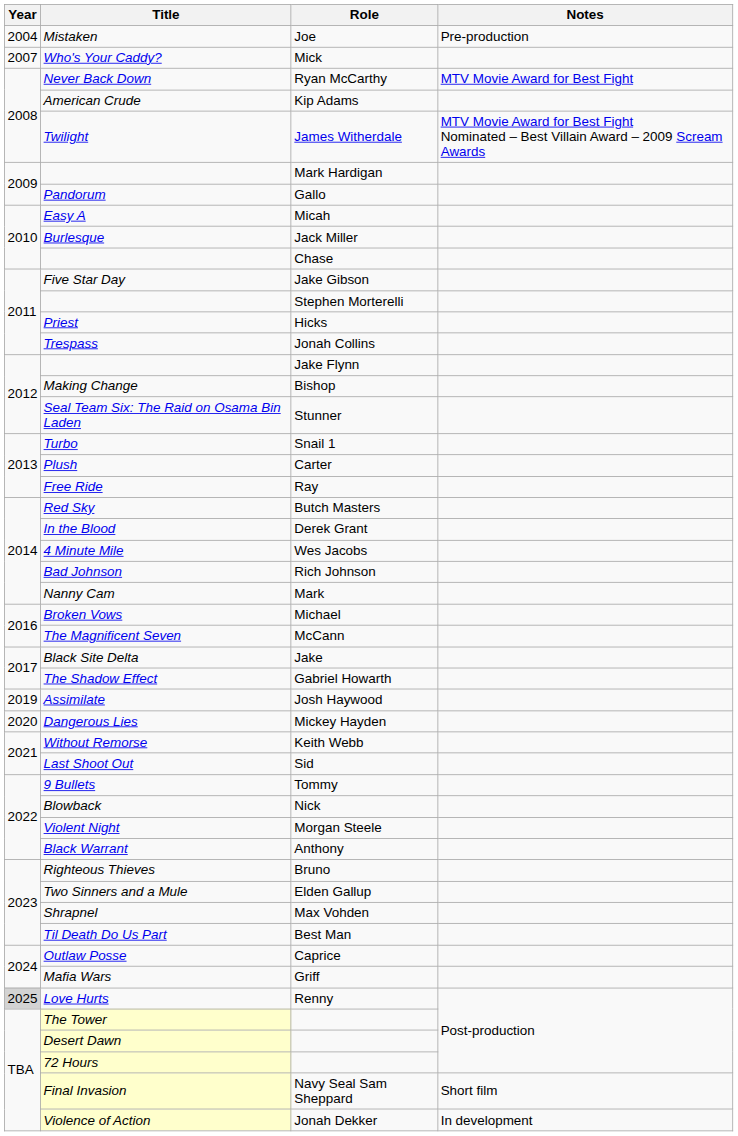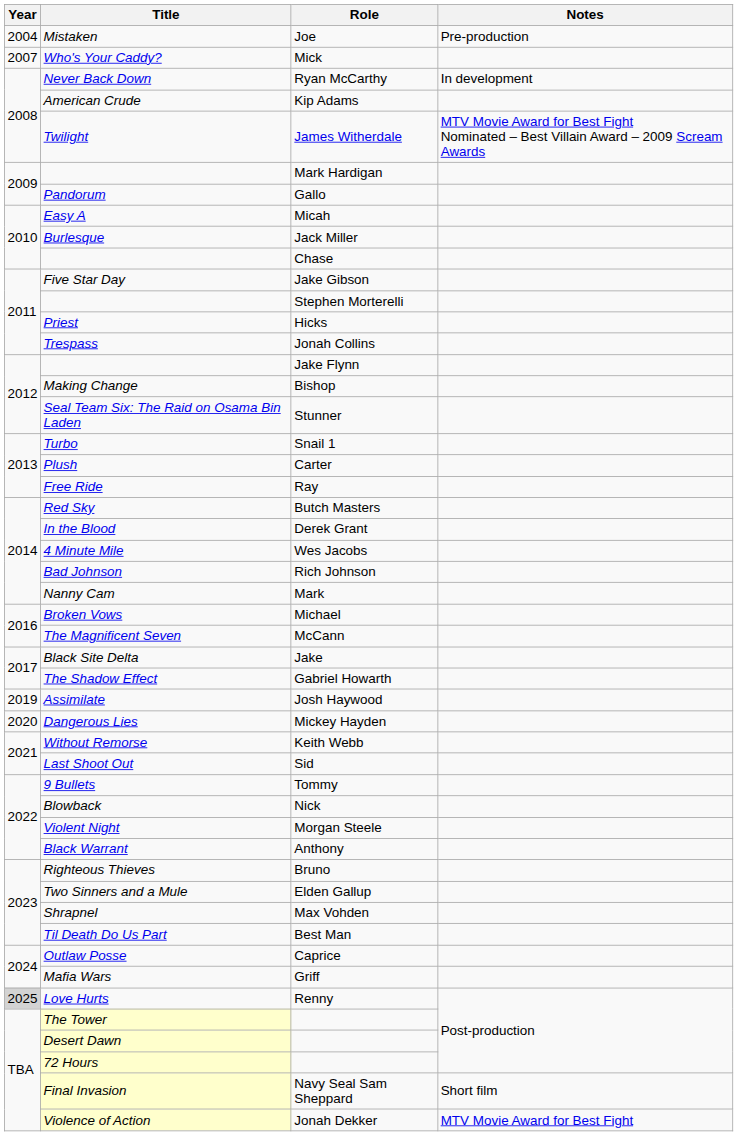Ryan McCarthy | Notes: MTV Movie Award for Best Fight -> In development
Jonah Dekker | Notes: In development -> MTV Movie Award for Best Fight
